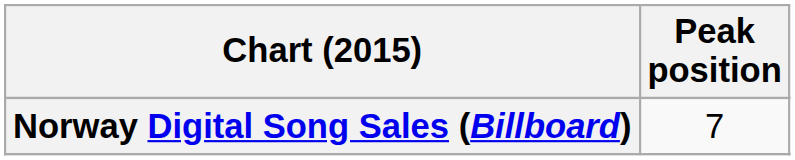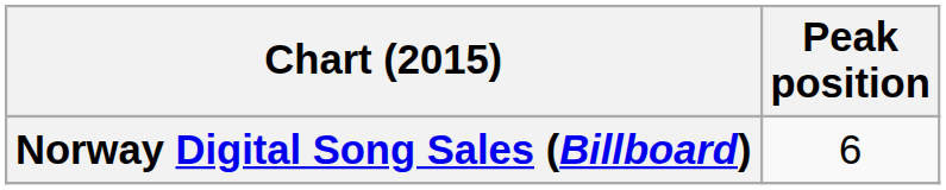Norway Digital Song Sales (Billboard) | Peak position: 7 -> 6
